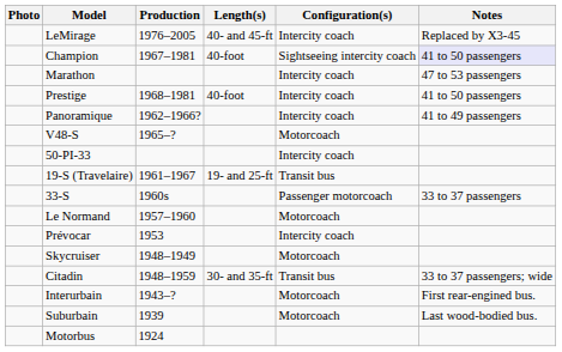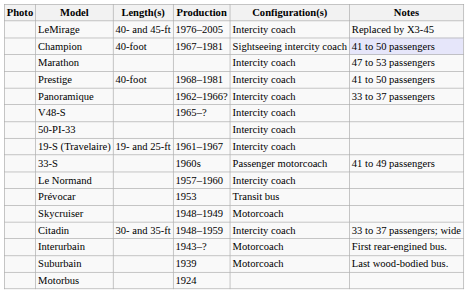columns swapped: Production <-> Length(s)
Panoramique | Notes: 41 to 49 passengers -> 33 to 37 passengers
V48-S | Configuration(s): Motorcoach -> Intercity coach
19-S (Travelaire) | Configuration(s): Transit bus -> Intercity coach
33-S | Notes: 33 to 37 passengers -> 41 to 49 passengers
Le Normand | Configuration(s): Motorcoach -> Intercity coach
Prévocar | Configuration(s): Intercity coach -> Transit bus
Citadin | Configuration(s): Transit bus -> Intercity coach
